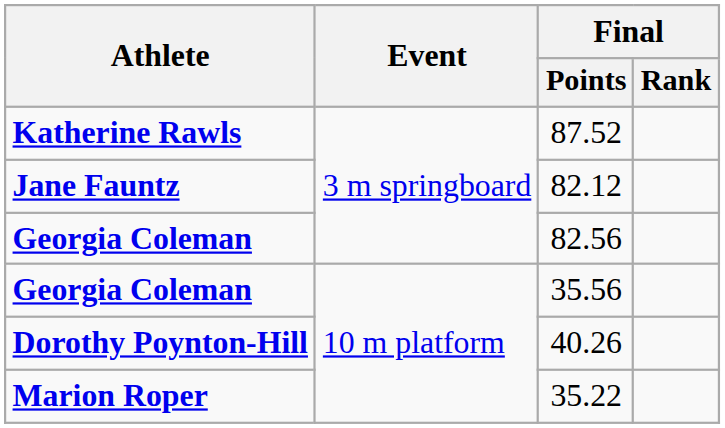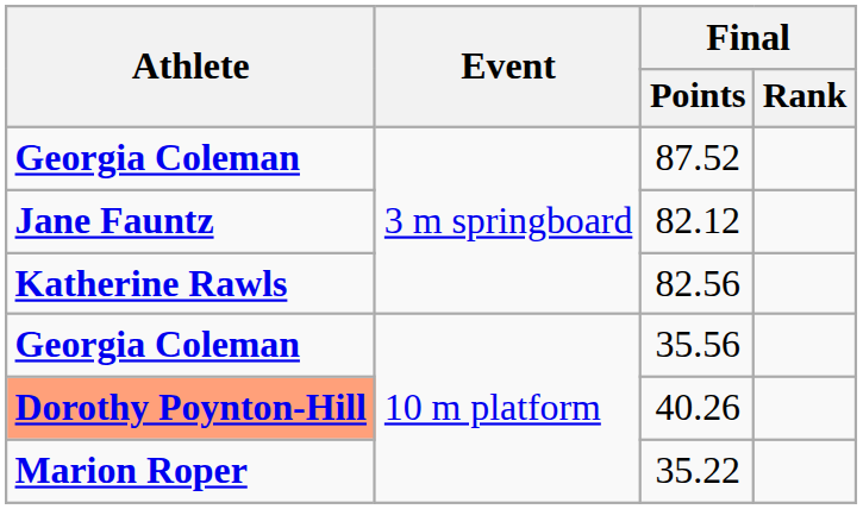87.52 | Athlete: Katherine Rawls -> Georgia Coleman
82.56 | Athlete: Georgia Coleman -> Katherine Rawls
40.26 | Athlete: no background -> lightsalmon background
